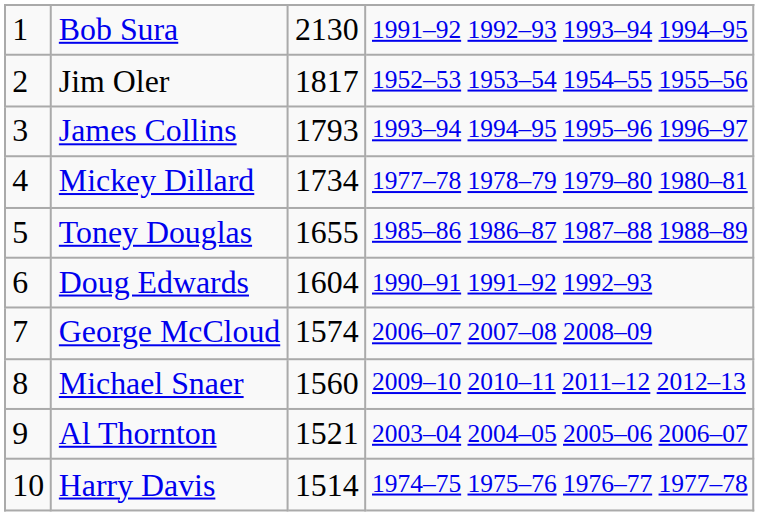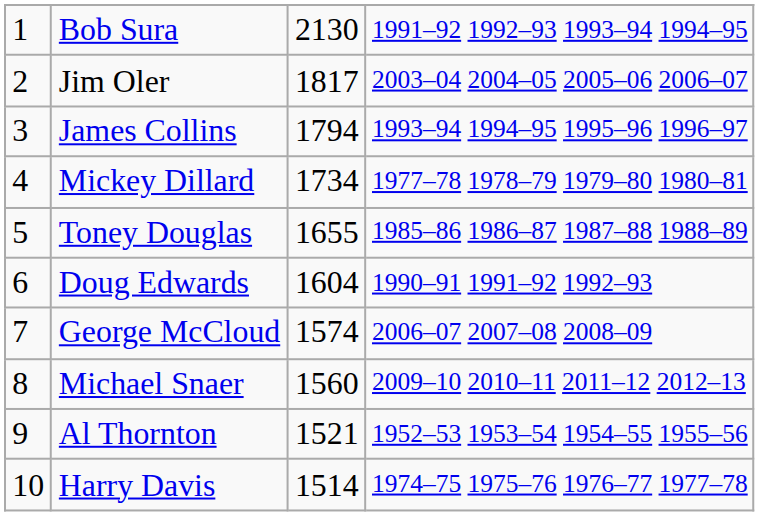Jim Oler | column 4: 1952–53 1953–54 1954–55 1955–56 -> 2003–04 2004–05 2005–06 2006–07
James Collins | column 3: 1793 -> 1794
Al Thornton | column 4: 2003–04 2004–05 2005–06 2006–07 -> 1952–53 1953–54 1954–55 1955–56
